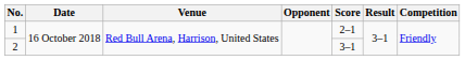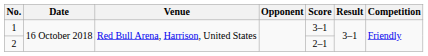1 | Score: 2–1 -> 3–1
2 | Score: 3–1 -> 2–1
